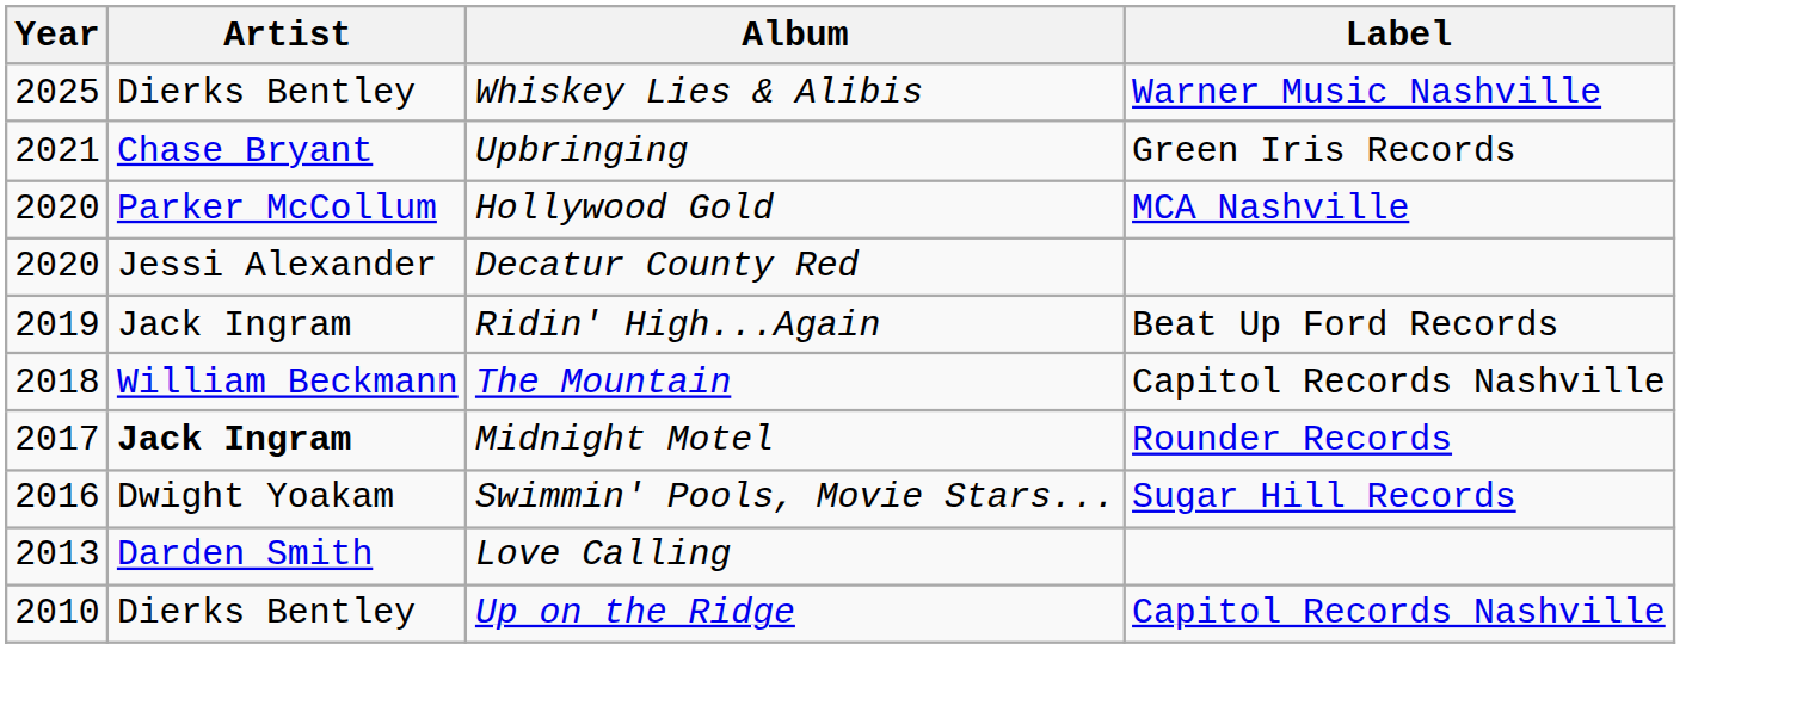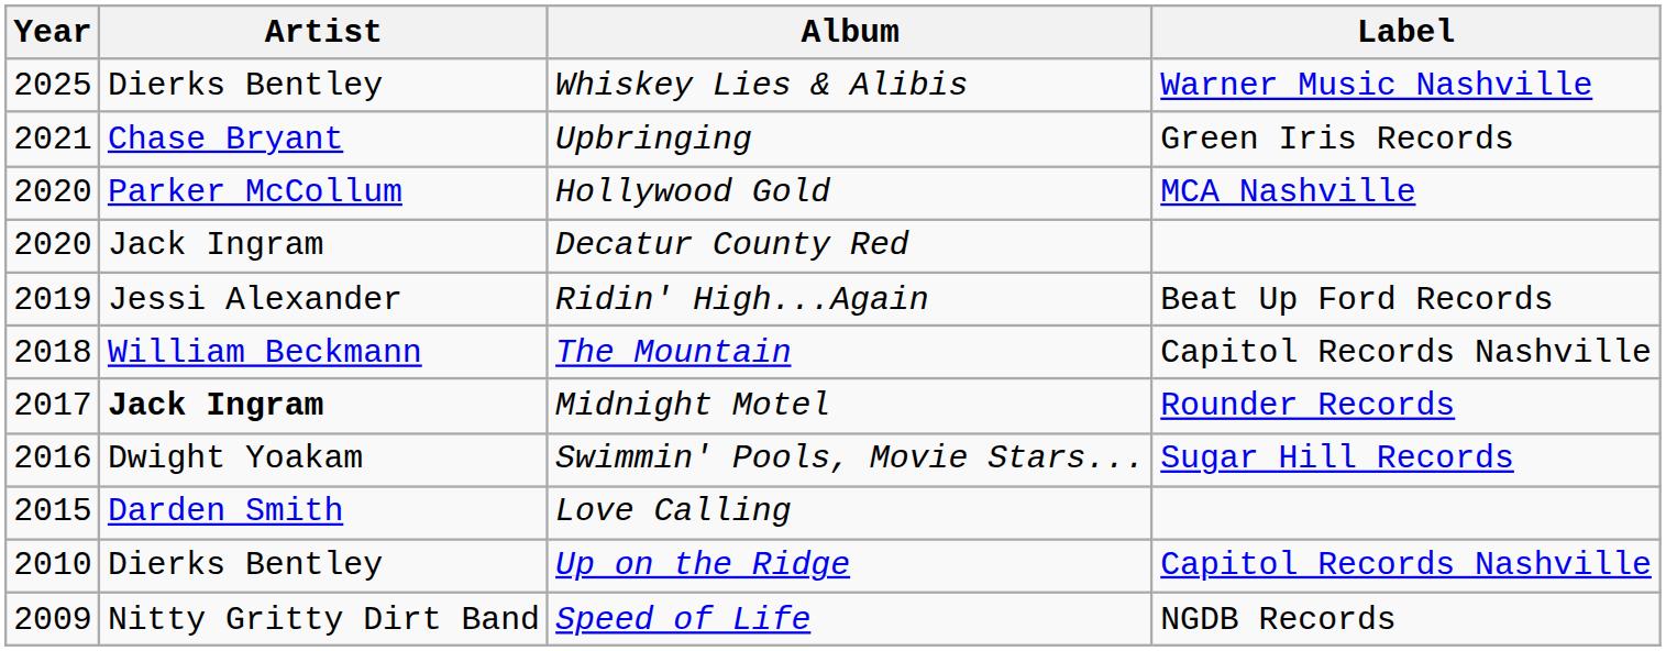Decatur County Red | Artist: Jessi Alexander -> Jack Ingram
Ridin' High...Again | Artist: Jack Ingram -> Jessi Alexander
Love Calling | Year: 2013 -> 2015
+ row: 2009 | Nitty Gritty Dirt Band | Speed of Life | NGDB Records
